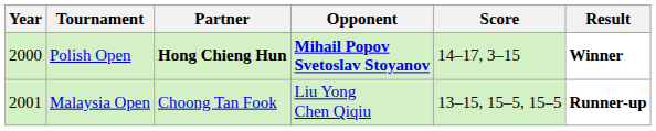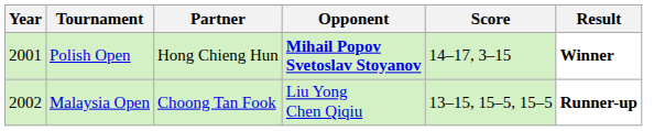Polish Open | Year: 2000 -> 2001
Polish Open | Partner: bold -> normal
Malaysia Open | Year: 2001 -> 2002
